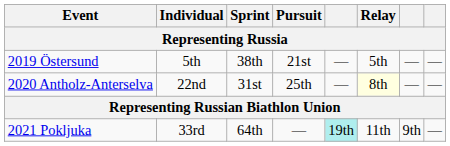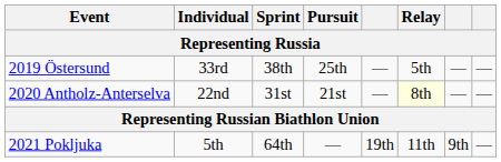2019 Östersund | Individual: 5th -> 33rd
2019 Östersund | Pursuit: 21st -> 25th
2020 Antholz-Anterselva | Pursuit: 25th -> 21st
2021 Pokljuka | Individual: 33rd -> 5th
2021 Pokljuka | column 5: paleturquoise background -> no background
